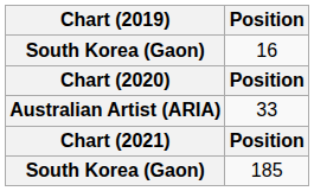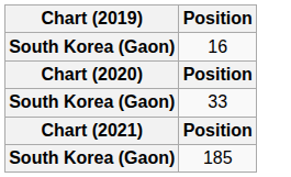33 | Chart (2019): Australian Artist (ARIA) -> South Korea (Gaon)
